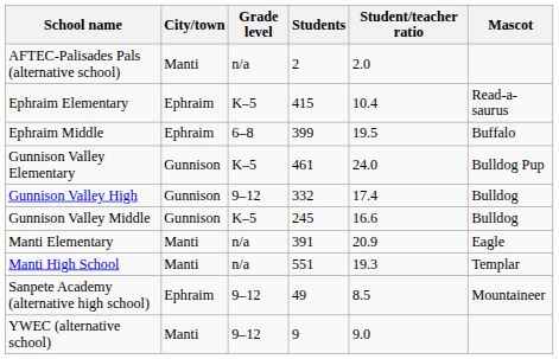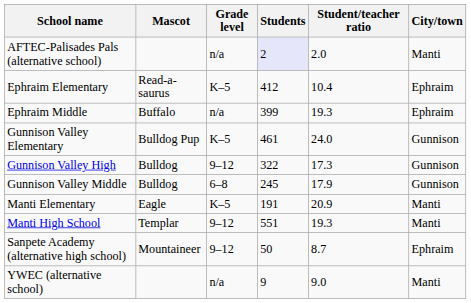columns swapped: City/town <-> Mascot
AFTEC-Palisades Pals (alternative school) | Students: no background -> lavender background
Ephraim Elementary | Students: 415 -> 412
Ephraim Middle | Grade level: 6–8 -> n/a
Ephraim Middle | Student/teacher ratio: 19.5 -> 19.3
Gunnison Valley High | Students: 332 -> 322
Gunnison Valley High | Student/teacher ratio: 17.4 -> 17.3
Gunnison Valley Middle | Grade level: K–5 -> 6–8
Gunnison Valley Middle | Student/teacher ratio: 16.6 -> 17.9
Manti Elementary | Grade level: n/a -> K–5
Manti Elementary | Students: 391 -> 191
Manti High School | Grade level: n/a -> 9–12
Sanpete Academy (alternative high school) | Students: 49 -> 50
Sanpete Academy (alternative high school) | Student/teacher ratio: 8.5 -> 8.7
YWEC (alternative school) | Grade level: 9–12 -> n/a
